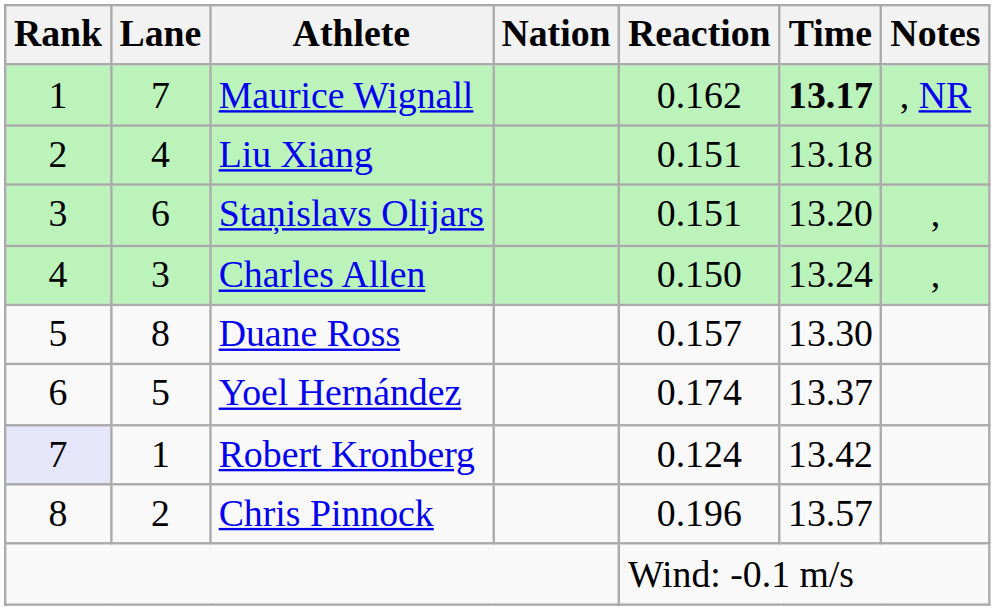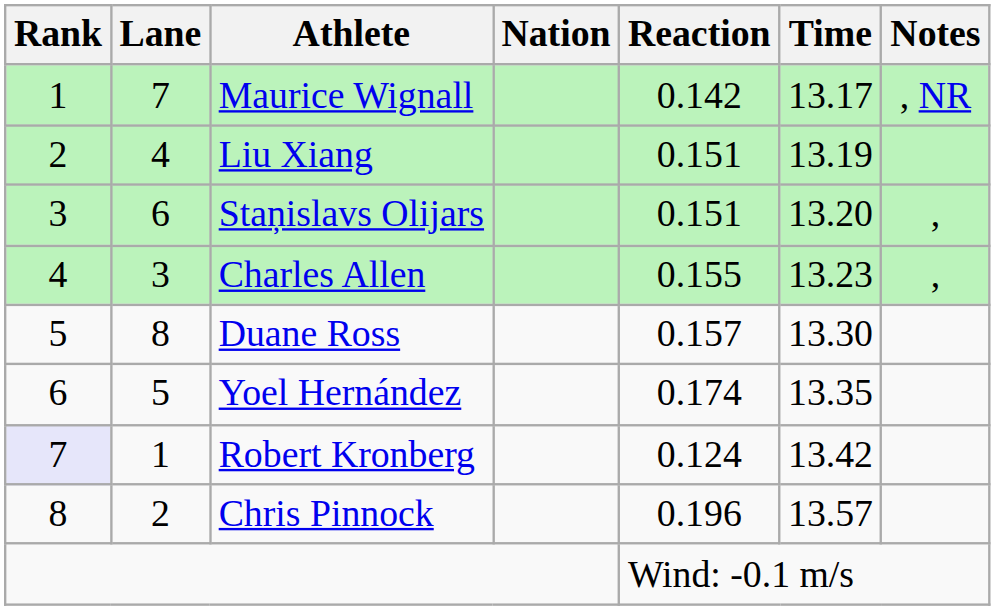Maurice Wignall | Reaction: 0.162 -> 0.142
Maurice Wignall | Time: bold -> normal
Liu Xiang | Time: 13.18 -> 13.19
Charles Allen | Reaction: 0.150 -> 0.155
Charles Allen | Time: 13.24 -> 13.23
Yoel Hernández | Time: 13.37 -> 13.35
